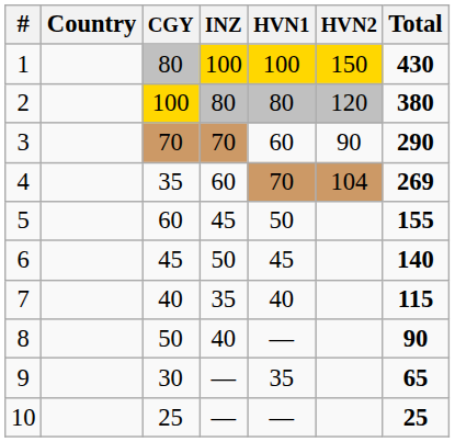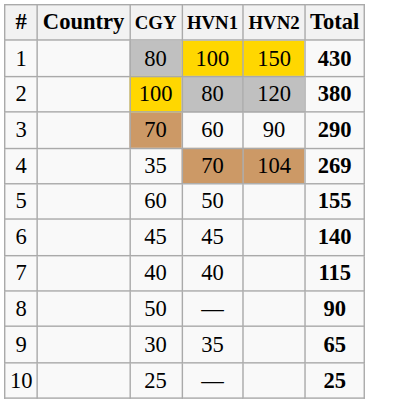- column: INZ | 100 | 80 | 70 | 60 | 45 | 50 | 35 | 40 | — | —
